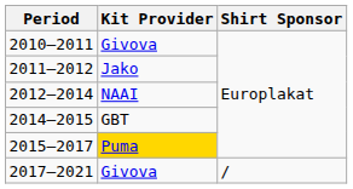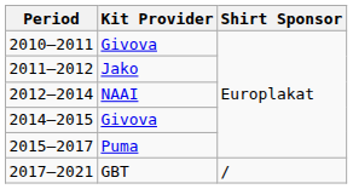2014–2015 | Kit Provider: GBT -> Givova
2015–2017 | Kit Provider: gold background -> no background
2017–2021 | Kit Provider: Givova -> GBT
